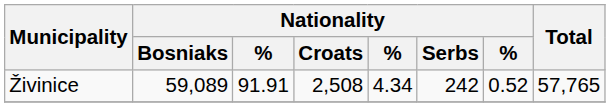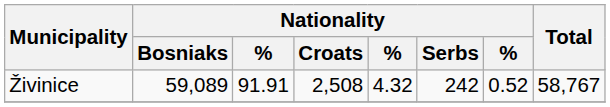Živinice | column 5: 4.34 -> 4.32
Živinice | Total: 57,765 -> 58,767
